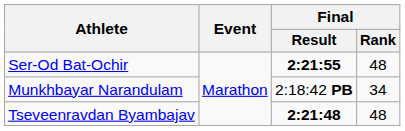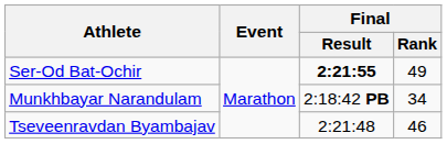Ser-Od Bat-Ochir | Final / Rank: 48 -> 49
Tseveenravdan Byambajav | Final / Result: bold -> normal
Tseveenravdan Byambajav | Final / Rank: 48 -> 46
